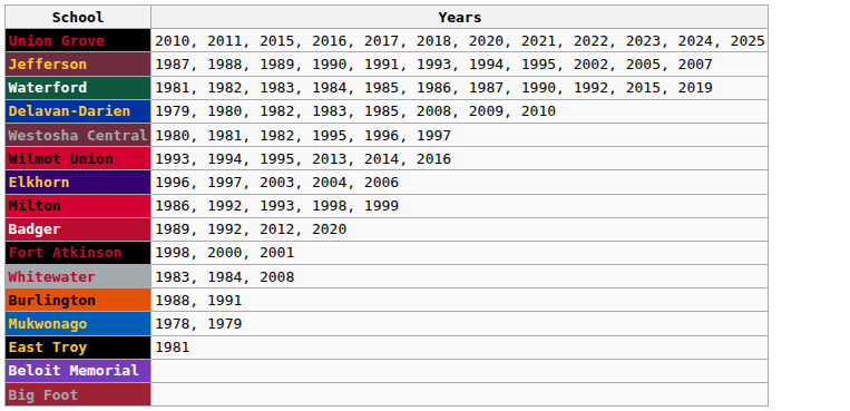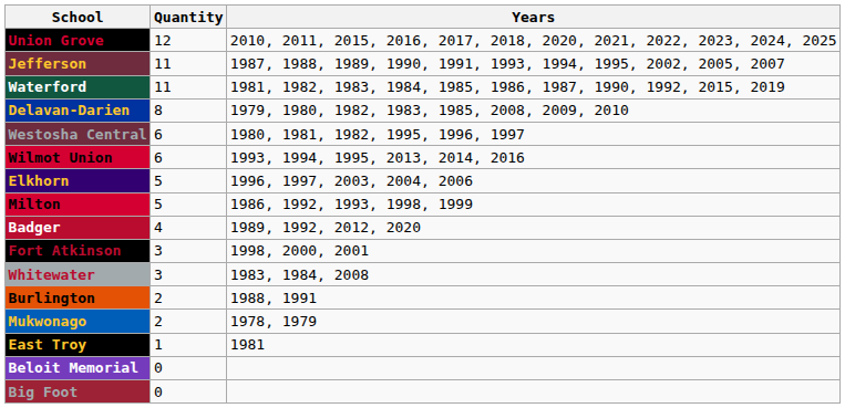+ column: Quantity | 12 | 11 | 11 | 8 | 6 | 6 | 5 | 5 | 4 | 3 | 3 | 2 | 2 | 1 | 0 | 0
